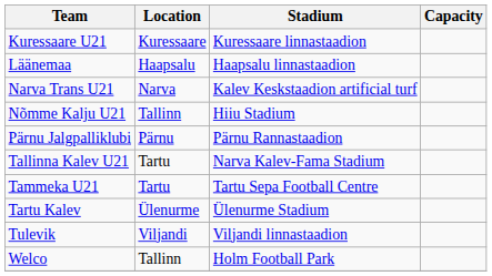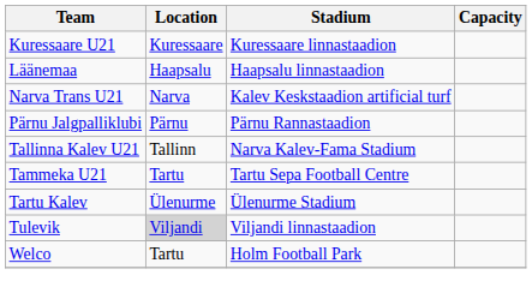- row: Nõmme Kalju U21 | Tallinn | Hiiu Stadium
Tallinna Kalev U21 | Location: Tartu -> Tallinn
Tulevik | Location: no background -> lightgrey background
Welco | Location: Tallinn -> Tartu
